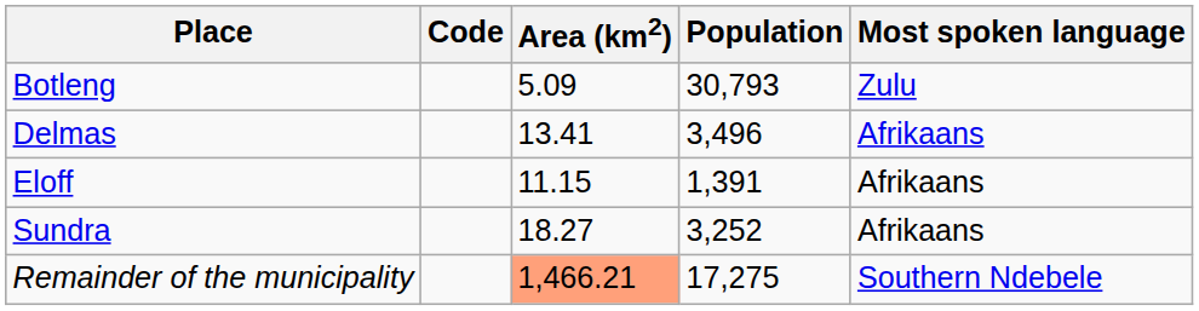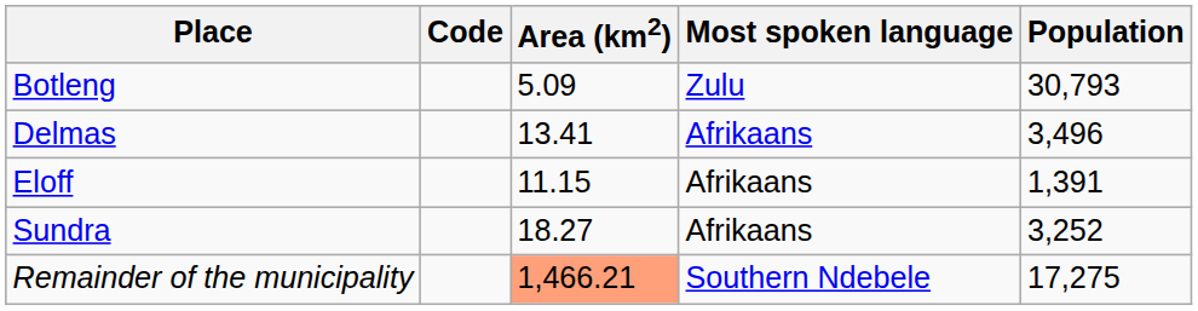columns swapped: Population <-> Most spoken language
